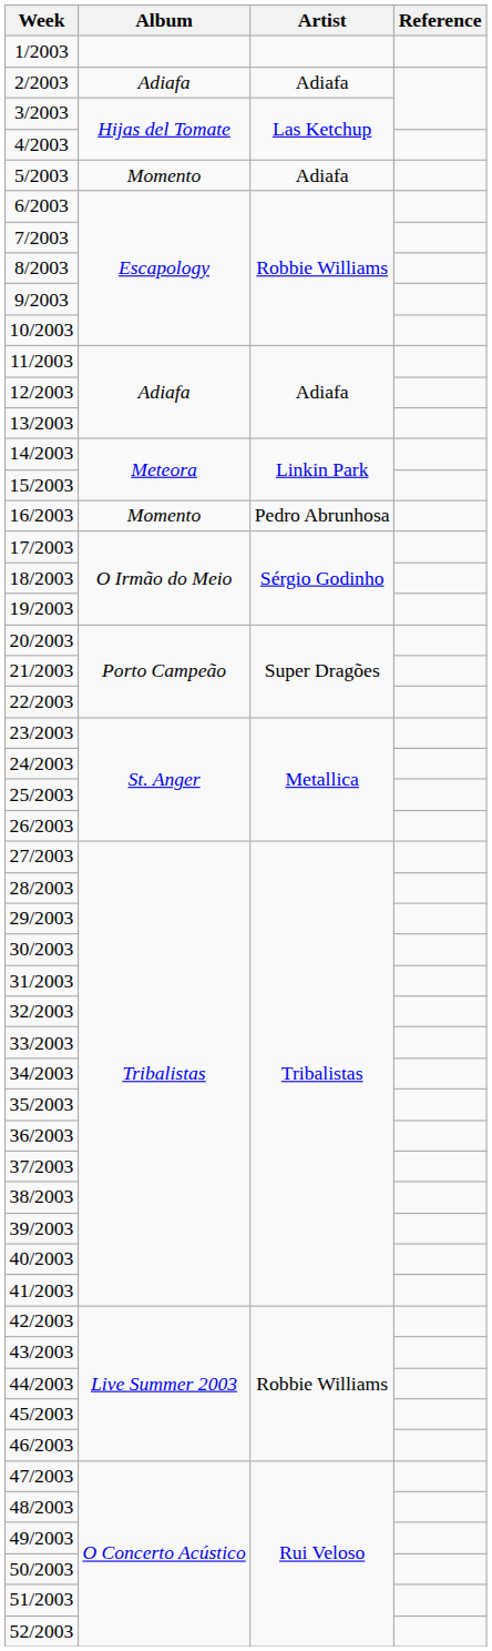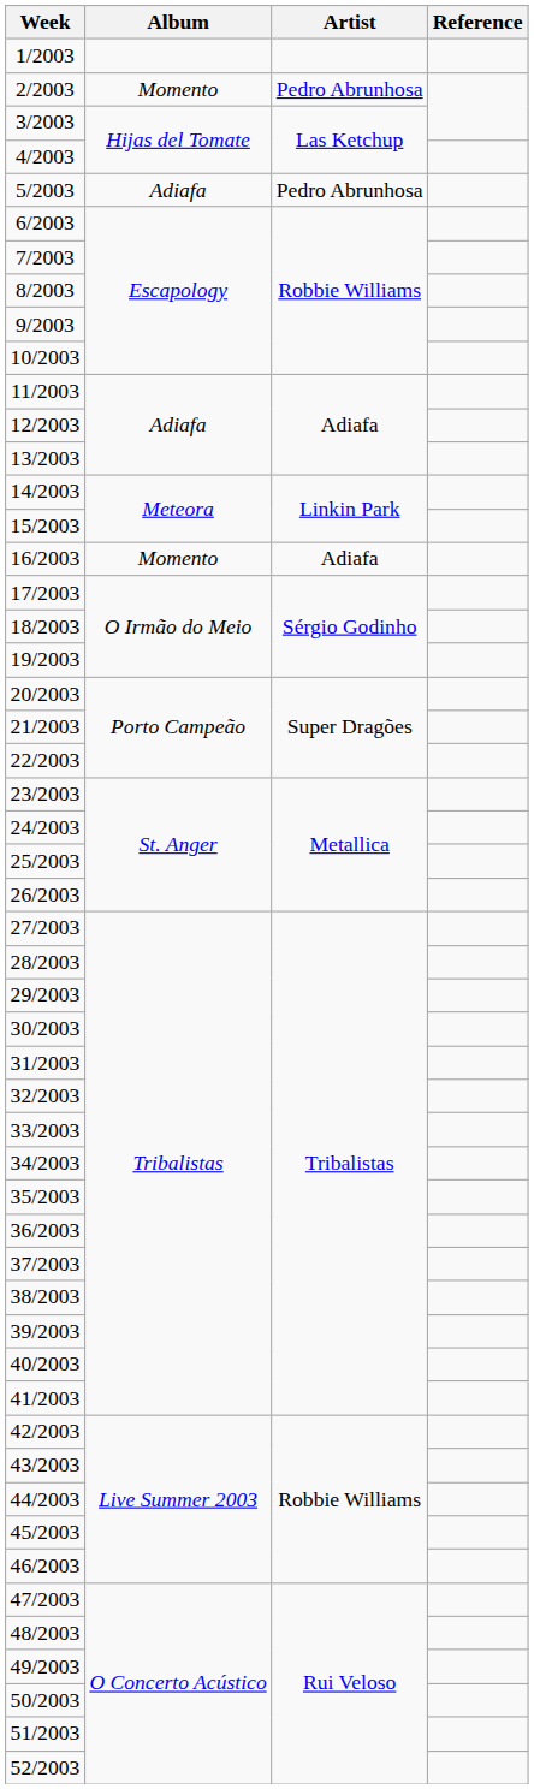2/2003 | Album: Adiafa -> Momento
2/2003 | Artist: Adiafa -> Pedro Abrunhosa
5/2003 | Album: Momento -> Adiafa
5/2003 | Artist: Adiafa -> Pedro Abrunhosa
16/2003 | Artist: Pedro Abrunhosa -> Adiafa
